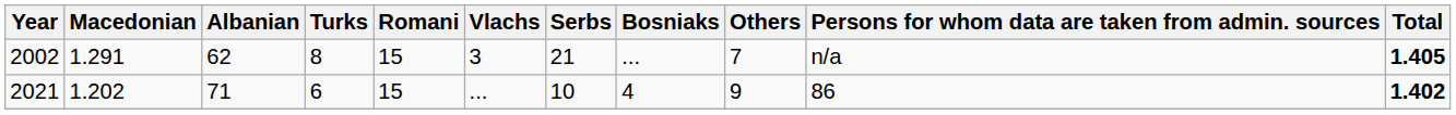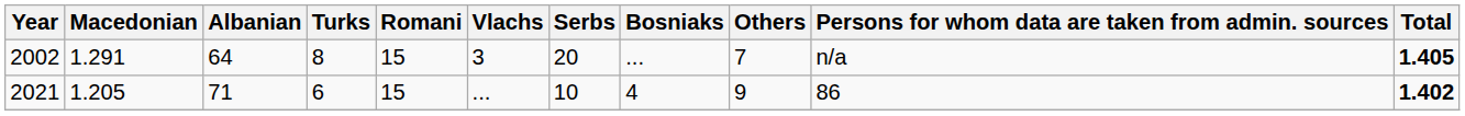2002 | Albanian: 62 -> 64
2002 | Serbs: 21 -> 20
2021 | Macedonian: 1.202 -> 1.205
